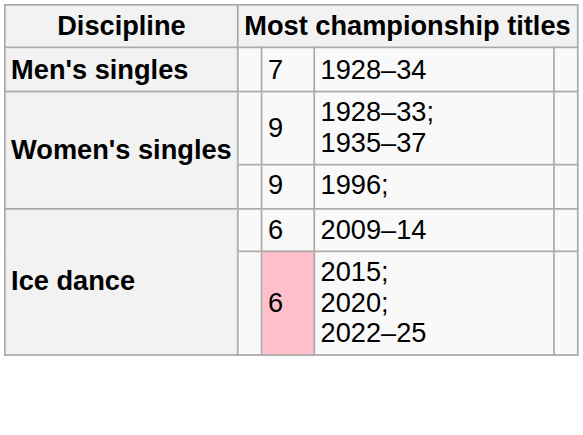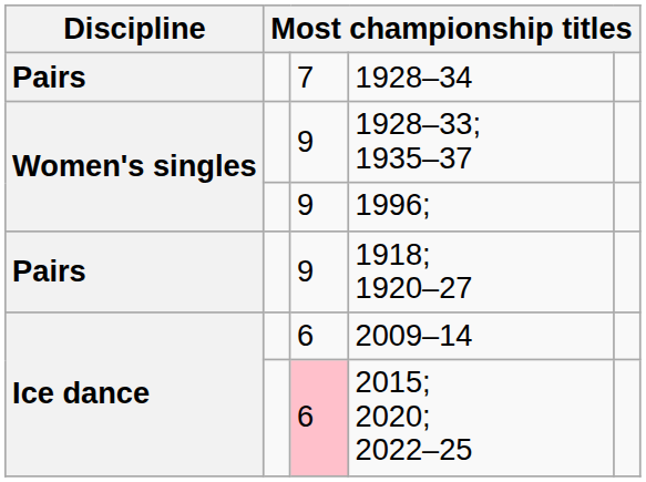1928–34 | Discipline: Men's singles -> Pairs
+ row: Pairs | 9 | 1918; 1920–27
